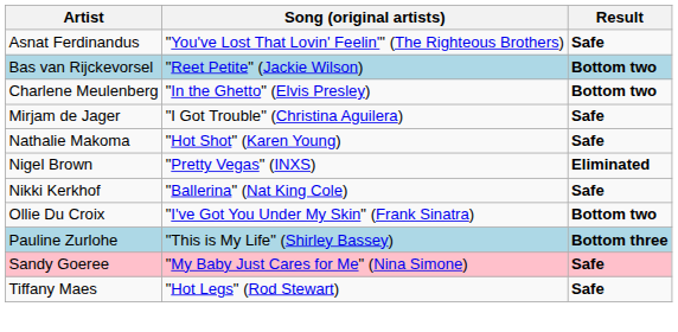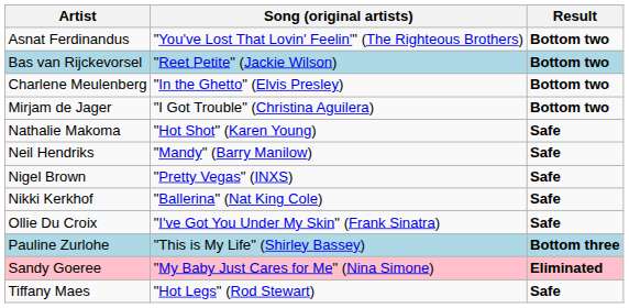Asnat Ferdinandus | Result: Safe -> Bottom two
Mirjam de Jager | Result: Safe -> Bottom two
+ row: Neil Hendriks | "Mandy" (Barry Manilow) | Safe
Nigel Brown | Result: Eliminated -> Safe
Ollie Du Croix | Result: Bottom two -> Safe
Sandy Goeree | Result: Safe -> Eliminated
